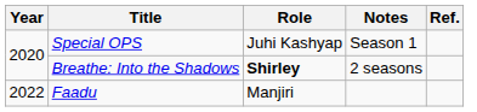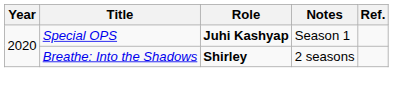Special OPS | Role: normal -> bold
- row: 2022 | Faadu | Manjiri
